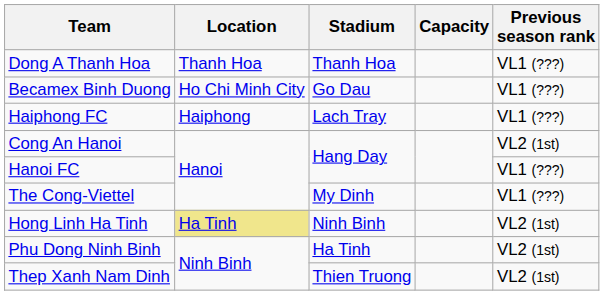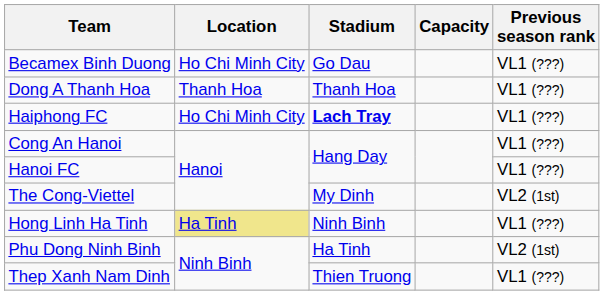rows swapped: Becamex Binh Duong <-> Dong A Thanh Hoa
Haiphong FC | Location: Haiphong -> Ho Chi Minh City
Haiphong FC | Stadium: normal -> bold
Cong An Hanoi | Previous season rank: VL2 (1st) -> VL1 (???)
The Cong-Viettel | Previous season rank: VL1 (???) -> VL2 (1st)
Hong Linh Ha Tinh | Previous season rank: VL2 (1st) -> VL1 (???)
Thep Xanh Nam Dinh | Previous season rank: VL2 (1st) -> VL1 (???)
